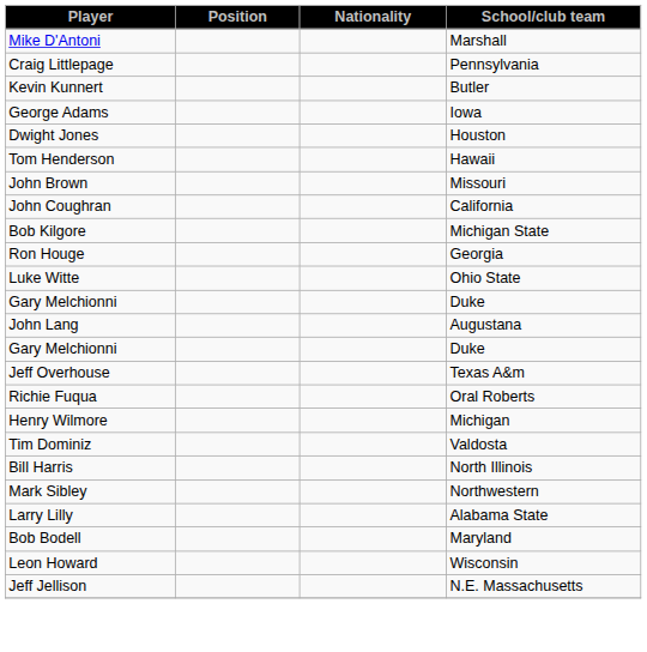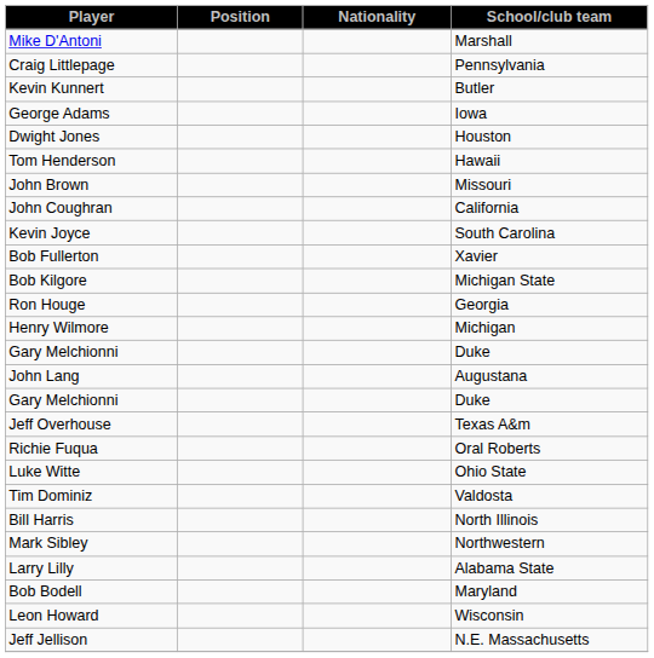+ row: Kevin Joyce | South Carolina
+ row: Bob Fullerton | Xavier
rows swapped: Luke Witte <-> Henry Wilmore
